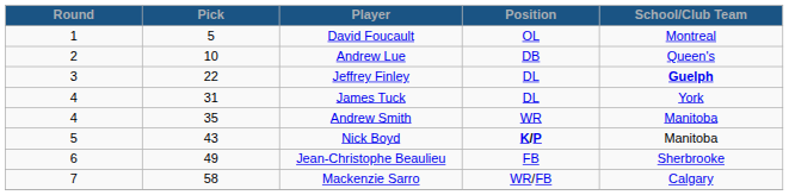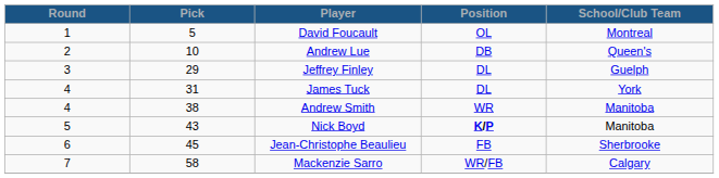Jeffrey Finley | Pick: 22 -> 29
Jeffrey Finley | School/Club Team: bold -> normal
Andrew Smith | Pick: 35 -> 38
Jean-Christophe Beaulieu | Pick: 49 -> 45
